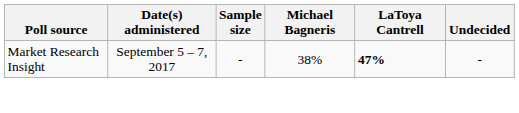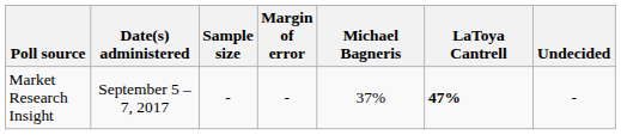+ column: Margin of error | -
Market Research Insight | Michael Bagneris: 38% -> 37%
